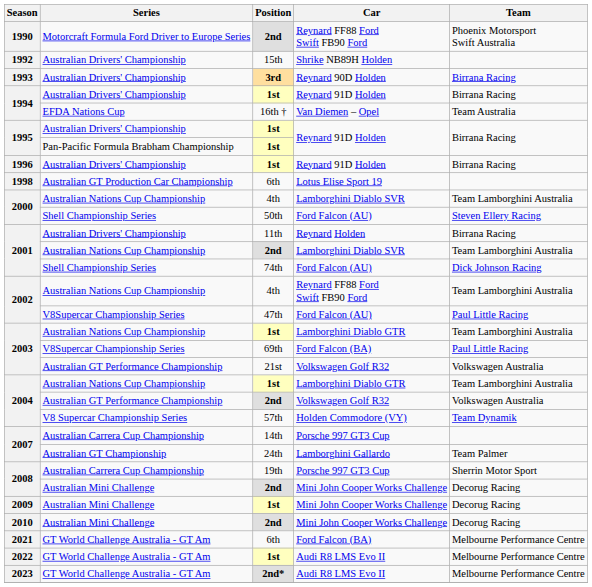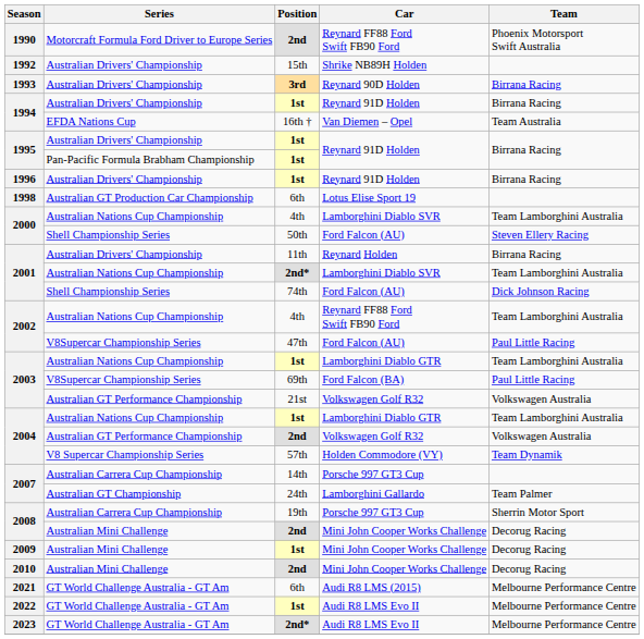2001 / Australian Nations Cup Championship | Position: 2nd -> 2nd*
2021 | Car: Ford Falcon (BA) -> Audi R8 LMS (2015)
